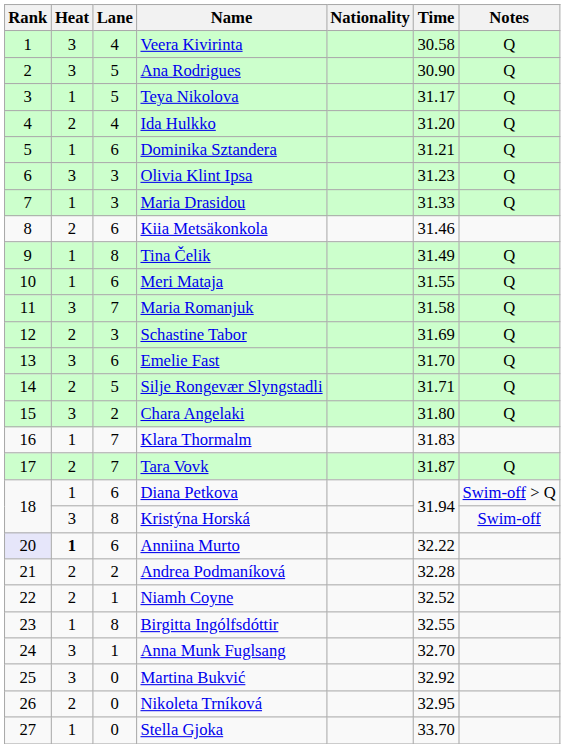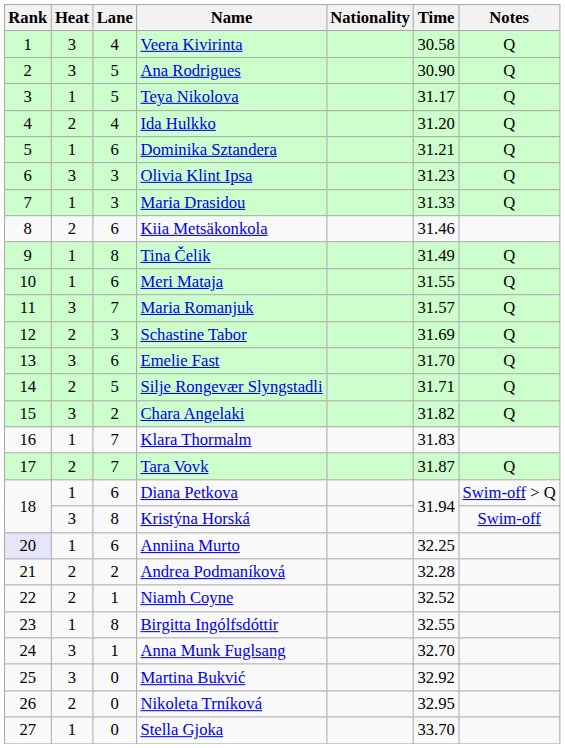Maria Romanjuk | Time: 31.58 -> 31.57
Chara Angelaki | Time: 31.80 -> 31.82
Anniina Murto | Heat: bold -> normal
Anniina Murto | Time: 32.22 -> 32.25
